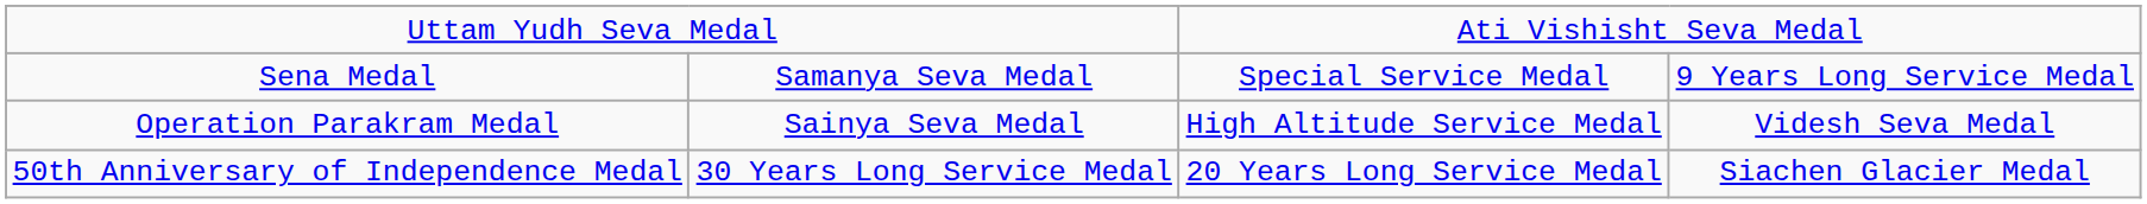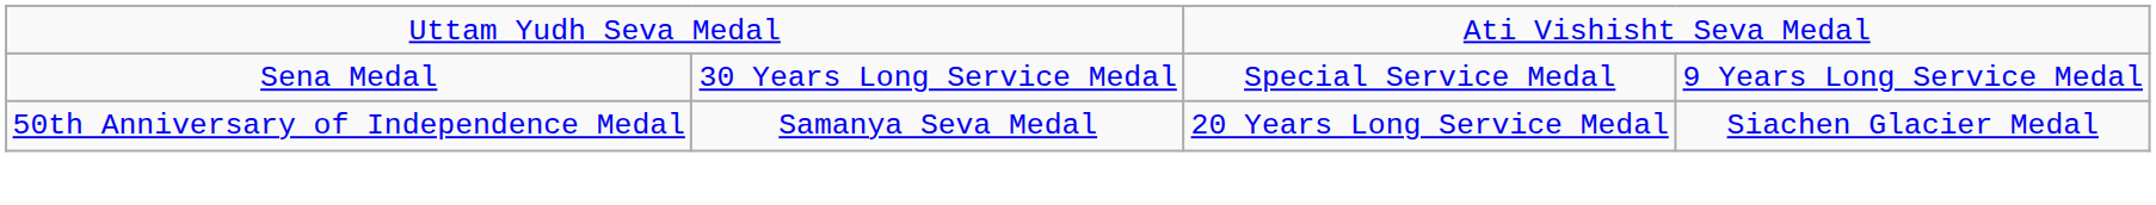Sena Medal | column 2: Samanya Seva Medal -> 30 Years Long Service Medal
- row: Operation Parakram Medal | Sainya Seva Medal | High Altitude Service Medal | Videsh Seva Medal
50th Anniversary of Independence Medal | column 2: 30 Years Long Service Medal -> Samanya Seva Medal
